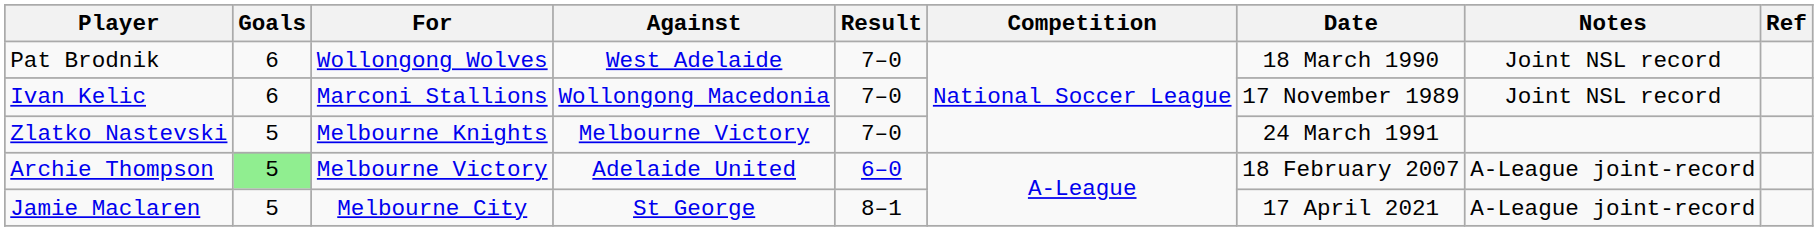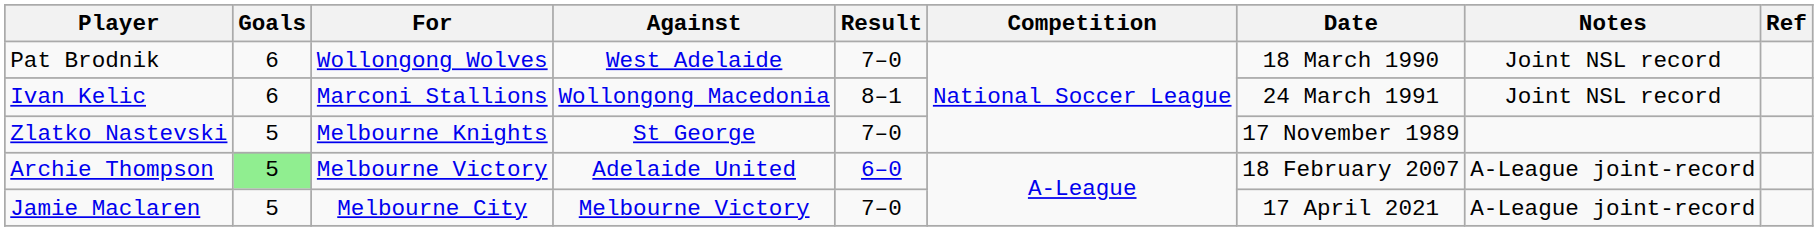Ivan Kelic | Result: 7–0 -> 8–1
Ivan Kelic | Date: 17 November 1989 -> 24 March 1991
Zlatko Nastevski | Against: Melbourne Victory -> St George
Zlatko Nastevski | Date: 24 March 1991 -> 17 November 1989
Jamie Maclaren | Against: St George -> Melbourne Victory
Jamie Maclaren | Result: 8–1 -> 7–0
